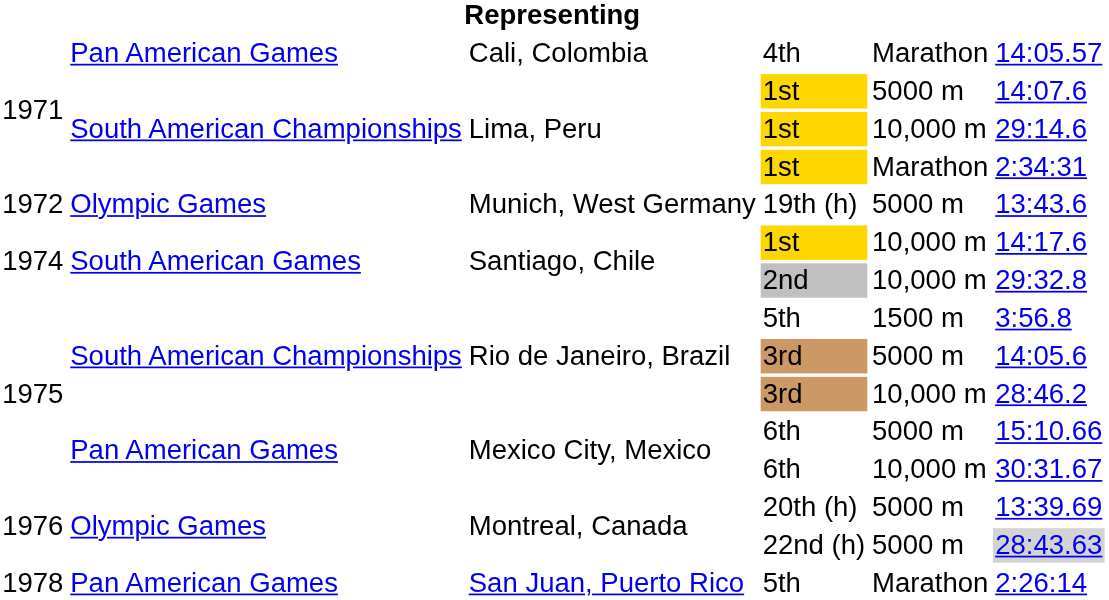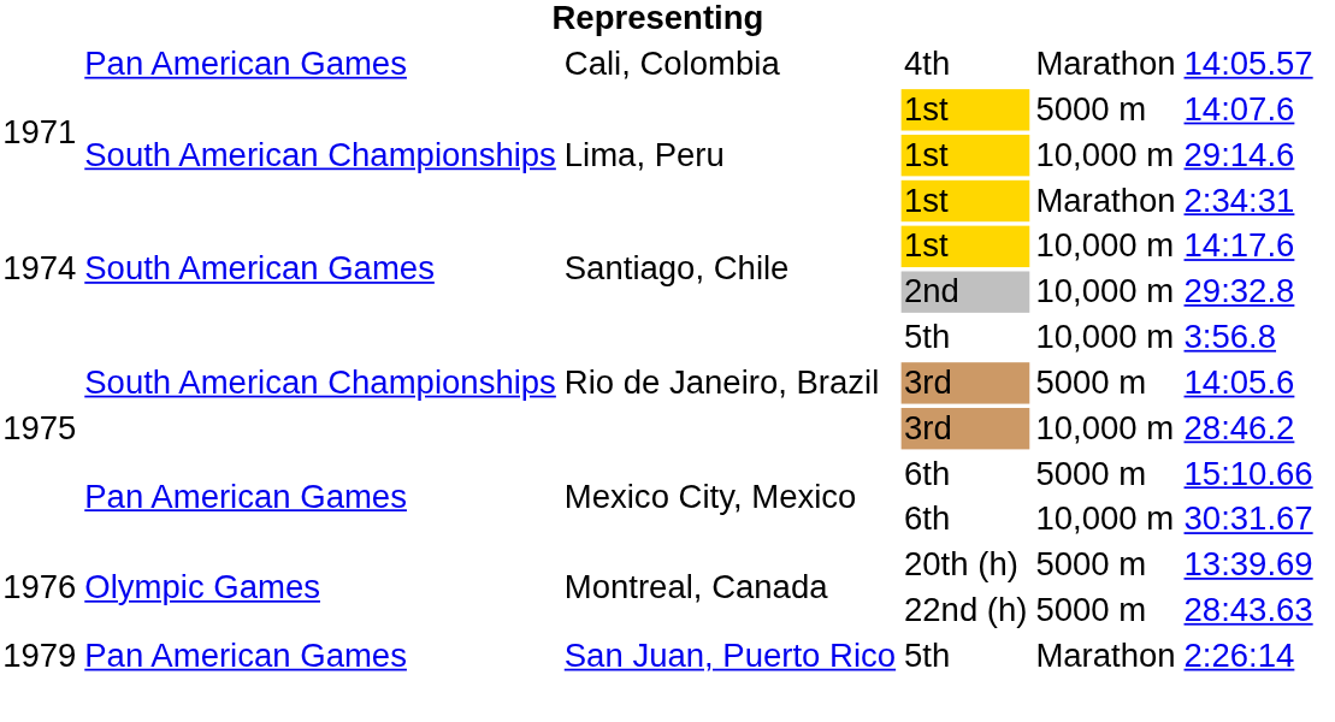- row: 1972 | Olympic Games | Munich, West Germany | 19th (h) | 5000 m | 13:43.6
Rio de Janeiro, Brazil / 5th | column 5: 1500 m -> 10,000 m
22nd (h) | column 6: lightgrey background -> no background
San Juan, Puerto Rico / 5th | column 1: 1978 -> 1979
